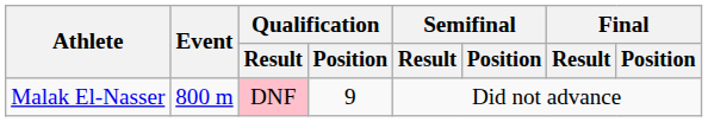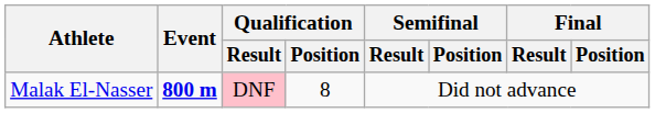Malak El-Nasser | Event: normal -> bold
Malak El-Nasser | Qualification / Position: 9 -> 8
